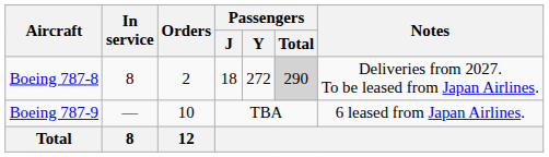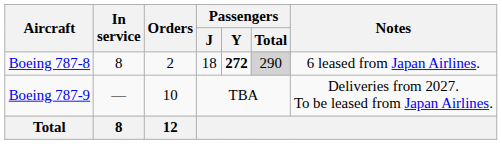Boeing 787-8 | Passengers / Y: normal -> bold
Boeing 787-8 | Notes: Deliveries from 2027. To be leased from Japan Airlines. -> 6 leased from Japan Airlines.
Boeing 787-9 | Notes: 6 leased from Japan Airlines. -> Deliveries from 2027. To be leased from Japan Airlines.
